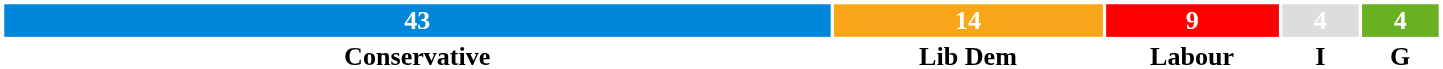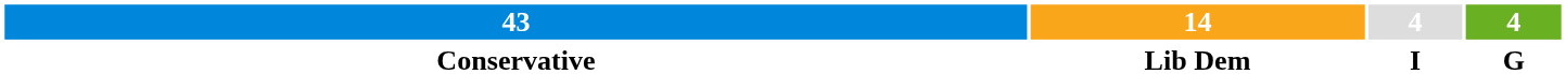- column: 9 | Labour
